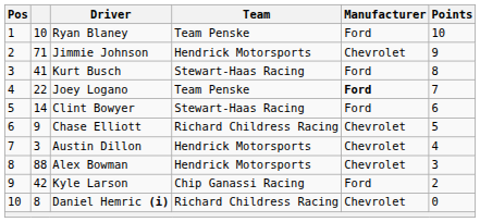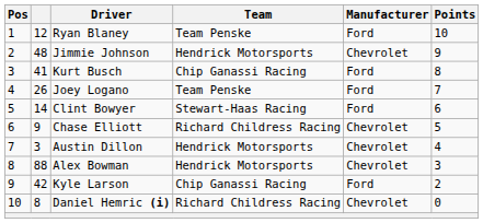Ryan Blaney | column 2: 10 -> 12
Jimmie Johnson | column 2: 71 -> 48
Kurt Busch | Team: Stewart-Haas Racing -> Chip Ganassi Racing
Joey Logano | column 2: 22 -> 26
Joey Logano | Manufacturer: bold -> normal
